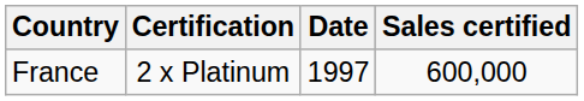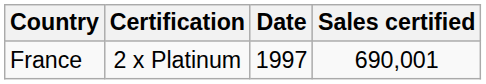France | Sales certified: 600,000 -> 690,001
